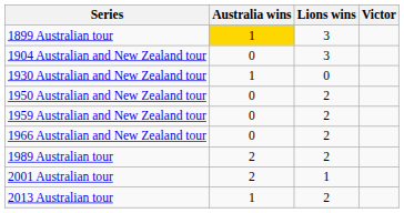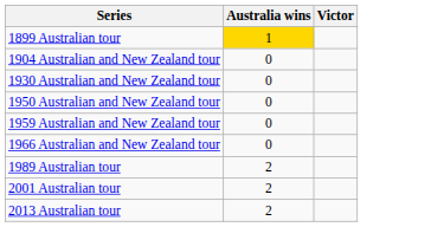- column: Lions wins | 3 | 3 | 0 | 2 | 2 | 2 | 2 | 1 | 2
1930 Australian and New Zealand tour | Australia wins: 1 -> 0
2013 Australian tour | Australia wins: 1 -> 2
